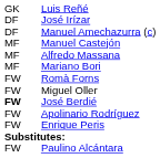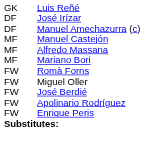José Berdié | column 1: bold -> normal
- row: FW | Paulino Alcántara
